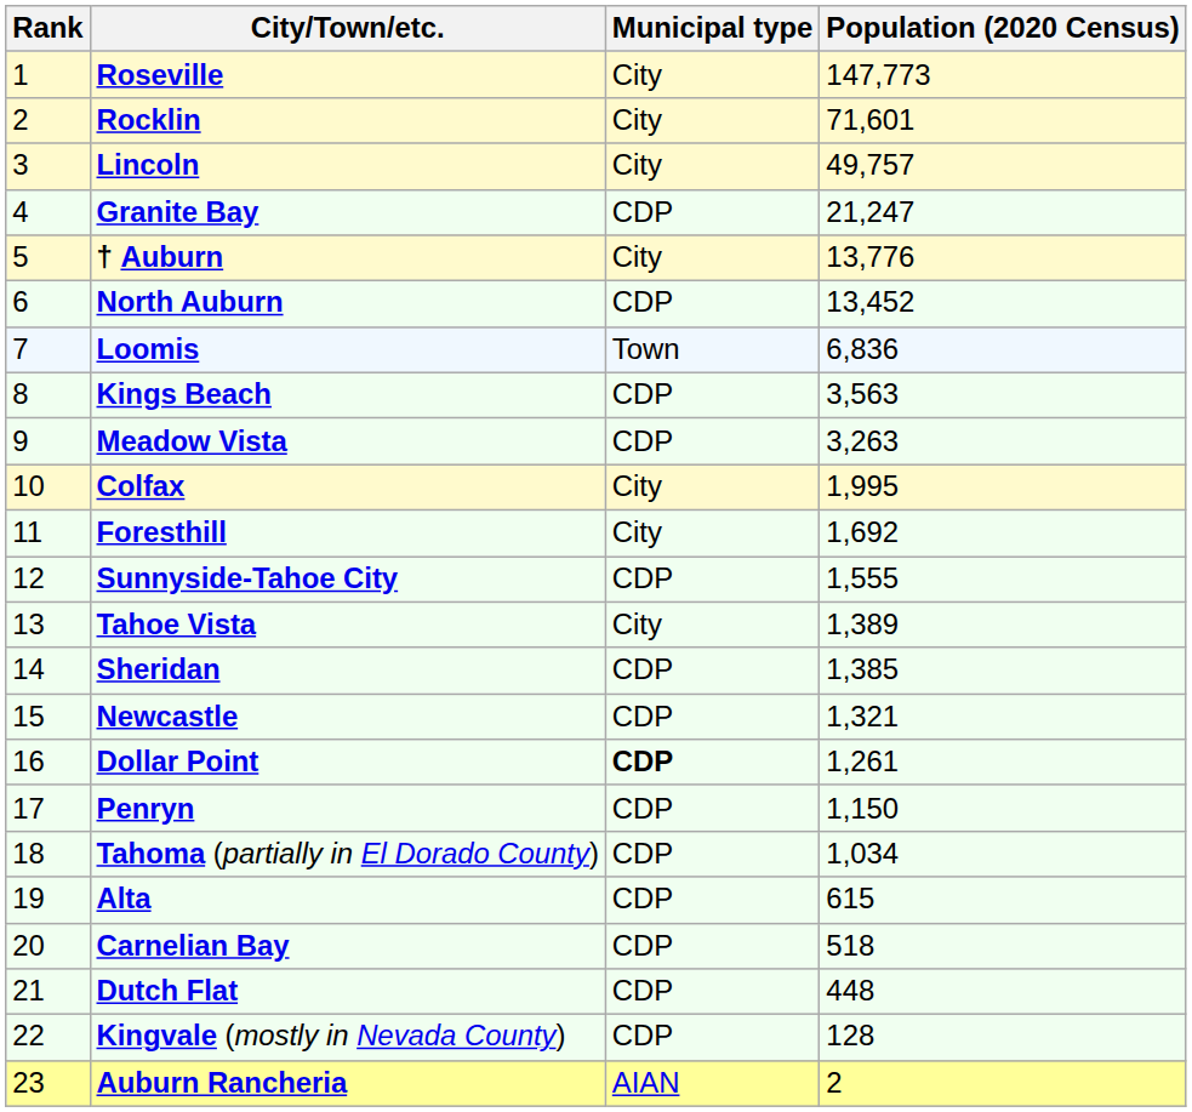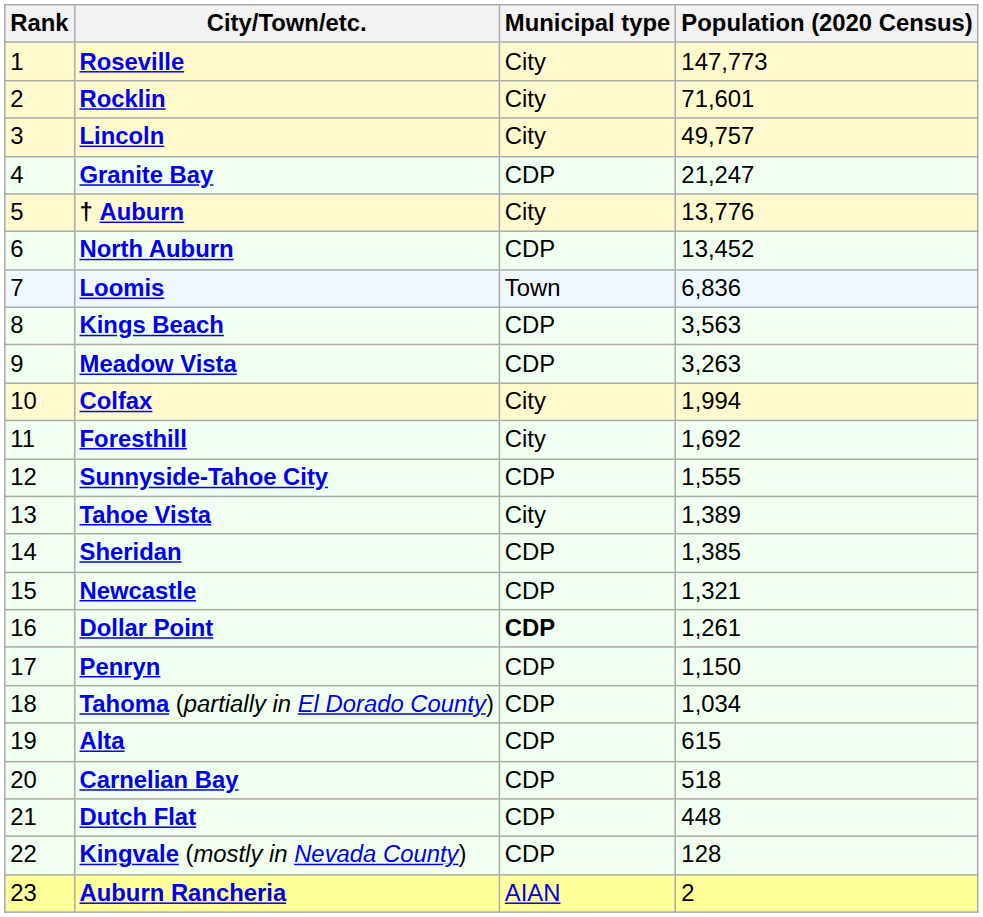Colfax | Population (2020 Census): 1,995 -> 1,994
